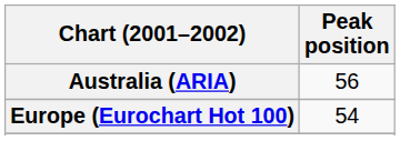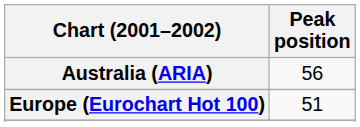Europe (Eurochart Hot 100) | Peak position: 54 -> 51
